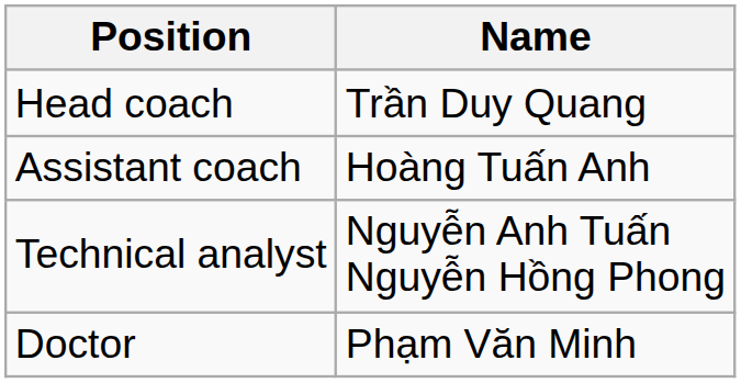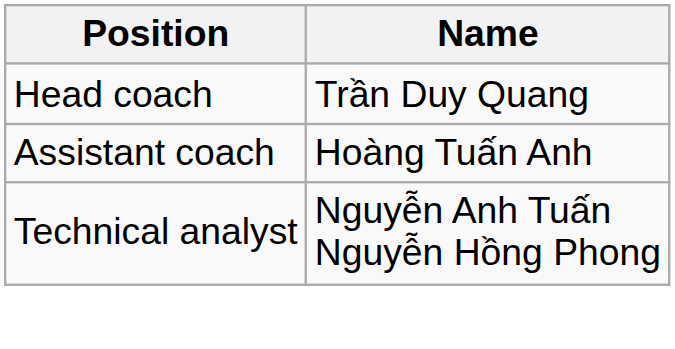- row: Doctor | Phạm Văn Minh
